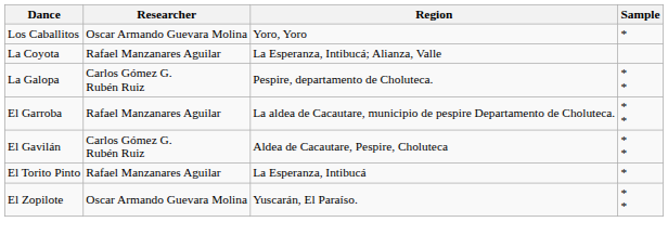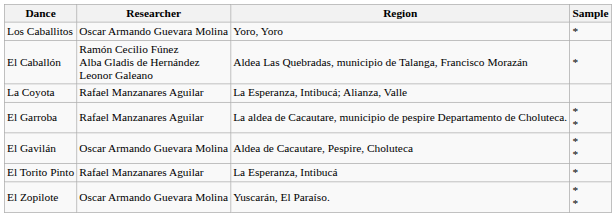+ row: El Caballón | Ramón Cecilio Fúnez Alba Gladis de Hernández Leonor Galeano | Aldea Las Quebradas, municipio de Talanga, Francisco Morazán | *
- row: La Galopa | Carlos Gómez G. Rubén Ruiz | Pespire, departamento de Choluteca. | * *
El Gavilán | Researcher: Carlos Gómez G. Rubén Ruiz -> Oscar Armando Guevara Molina
